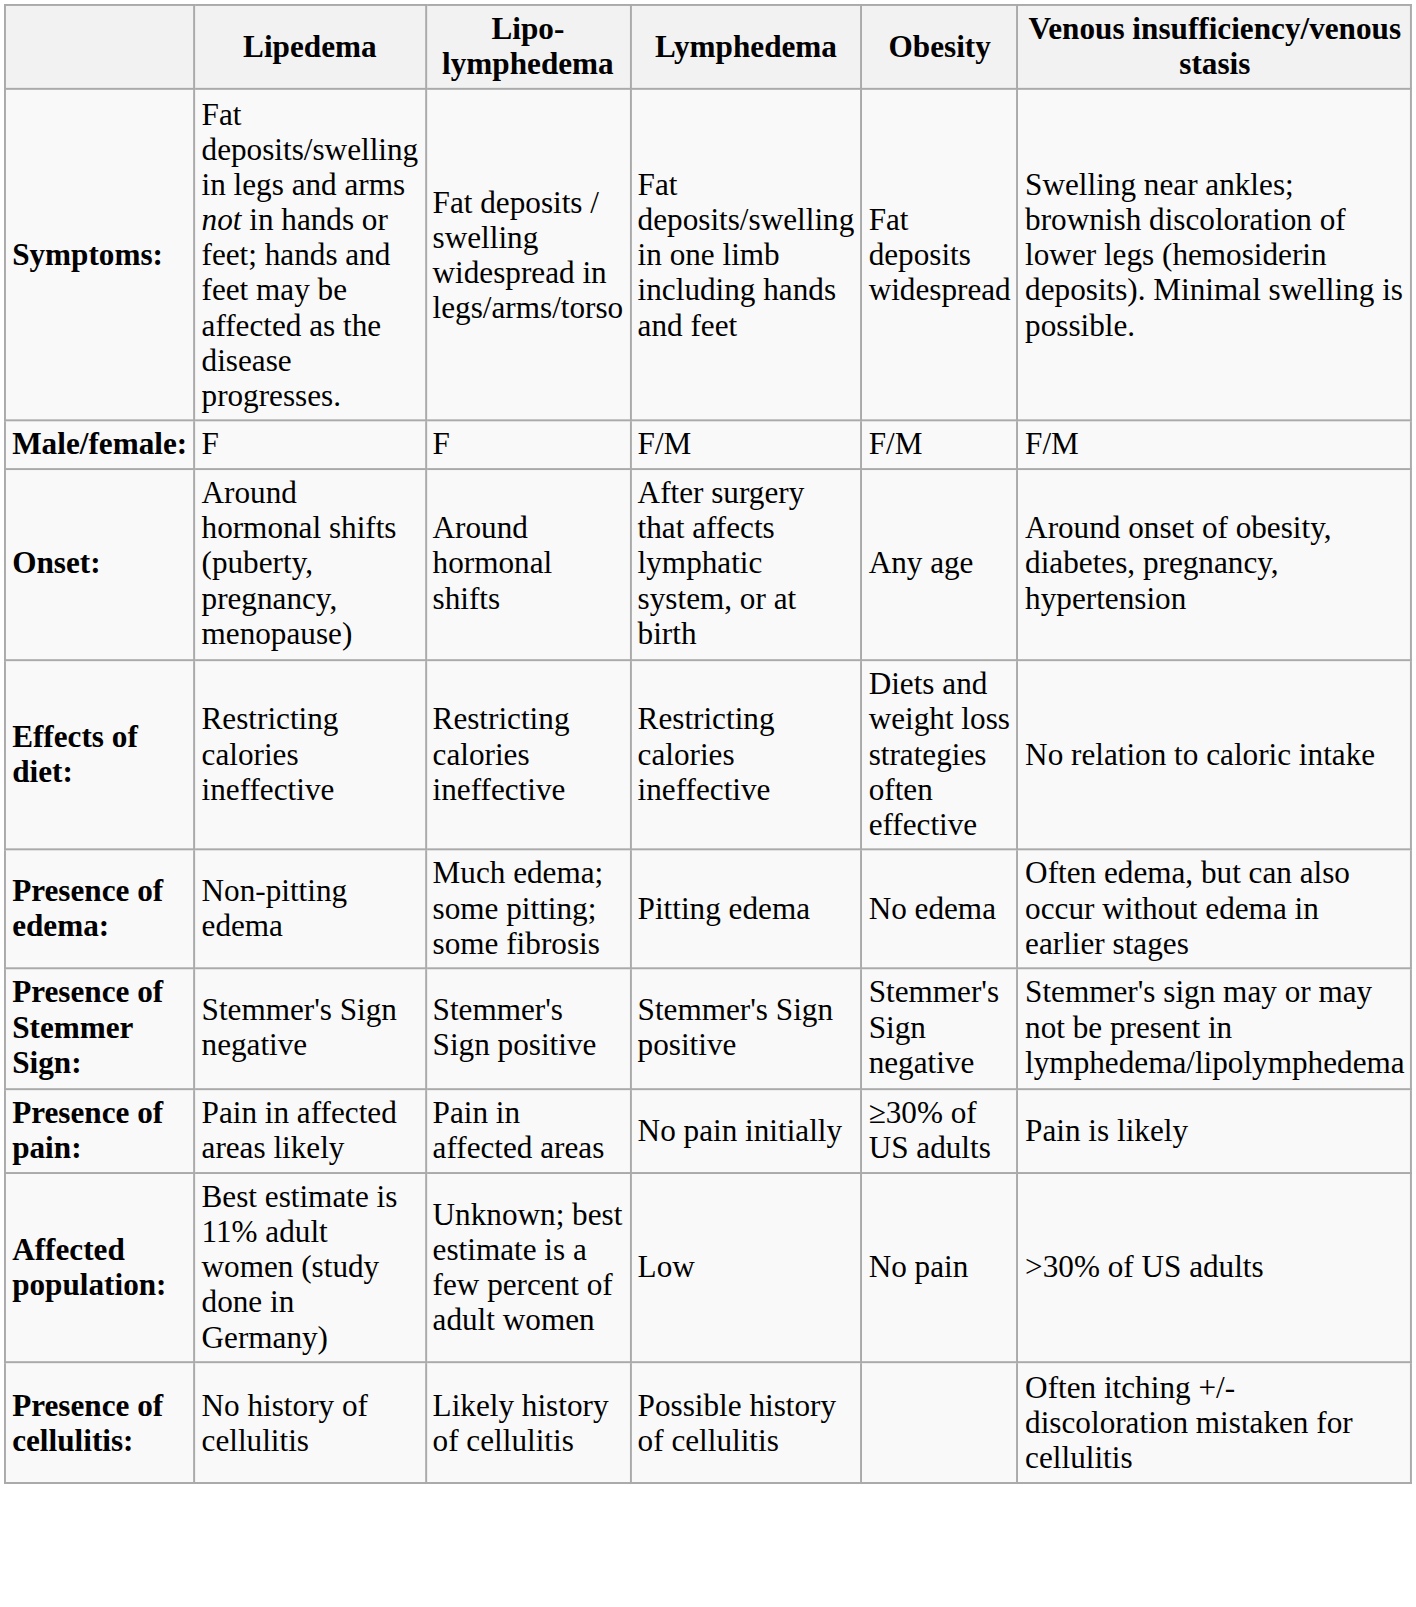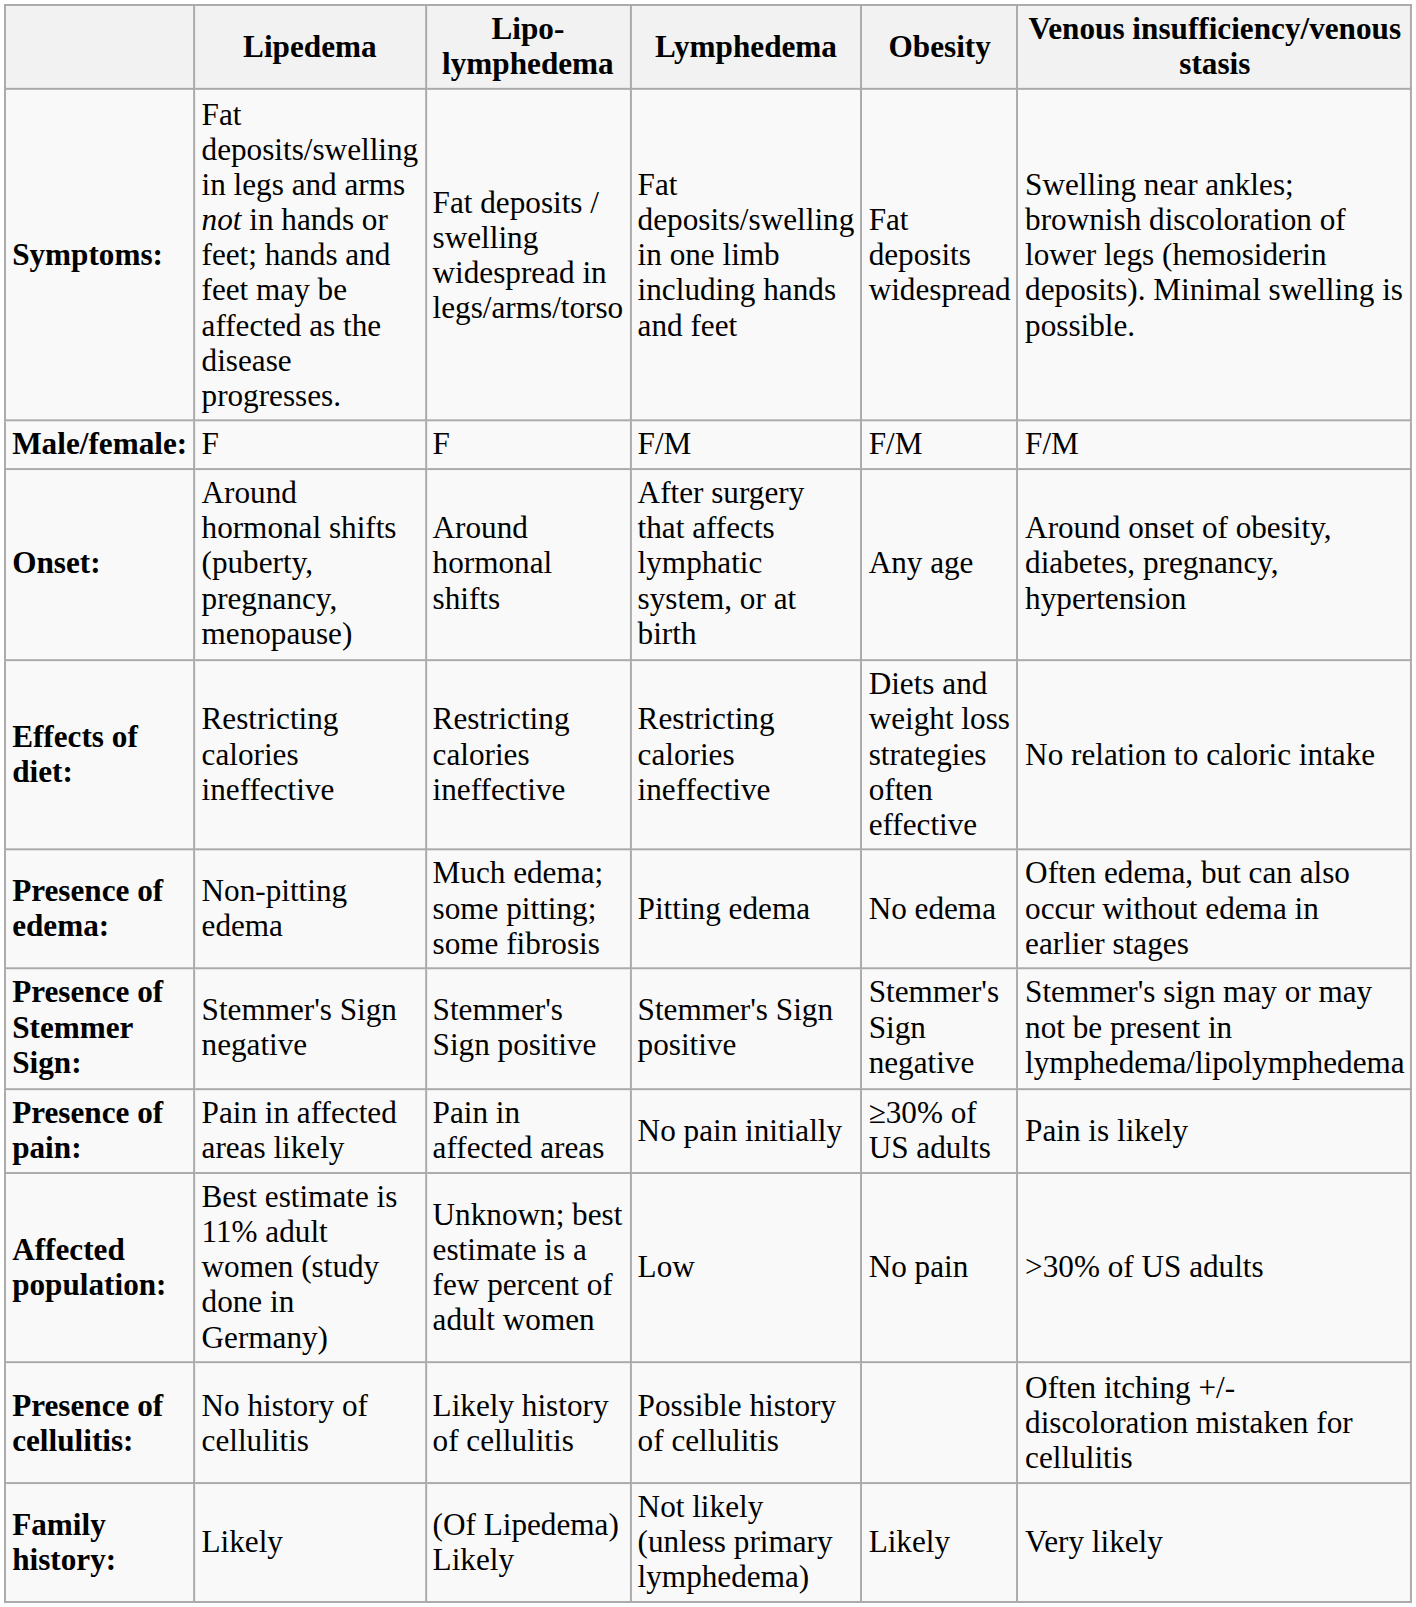+ row: Family history: | Likely | (Of Lipedema) Likely | Not likely (unless primary lymphedema) | Likely | Very likely
